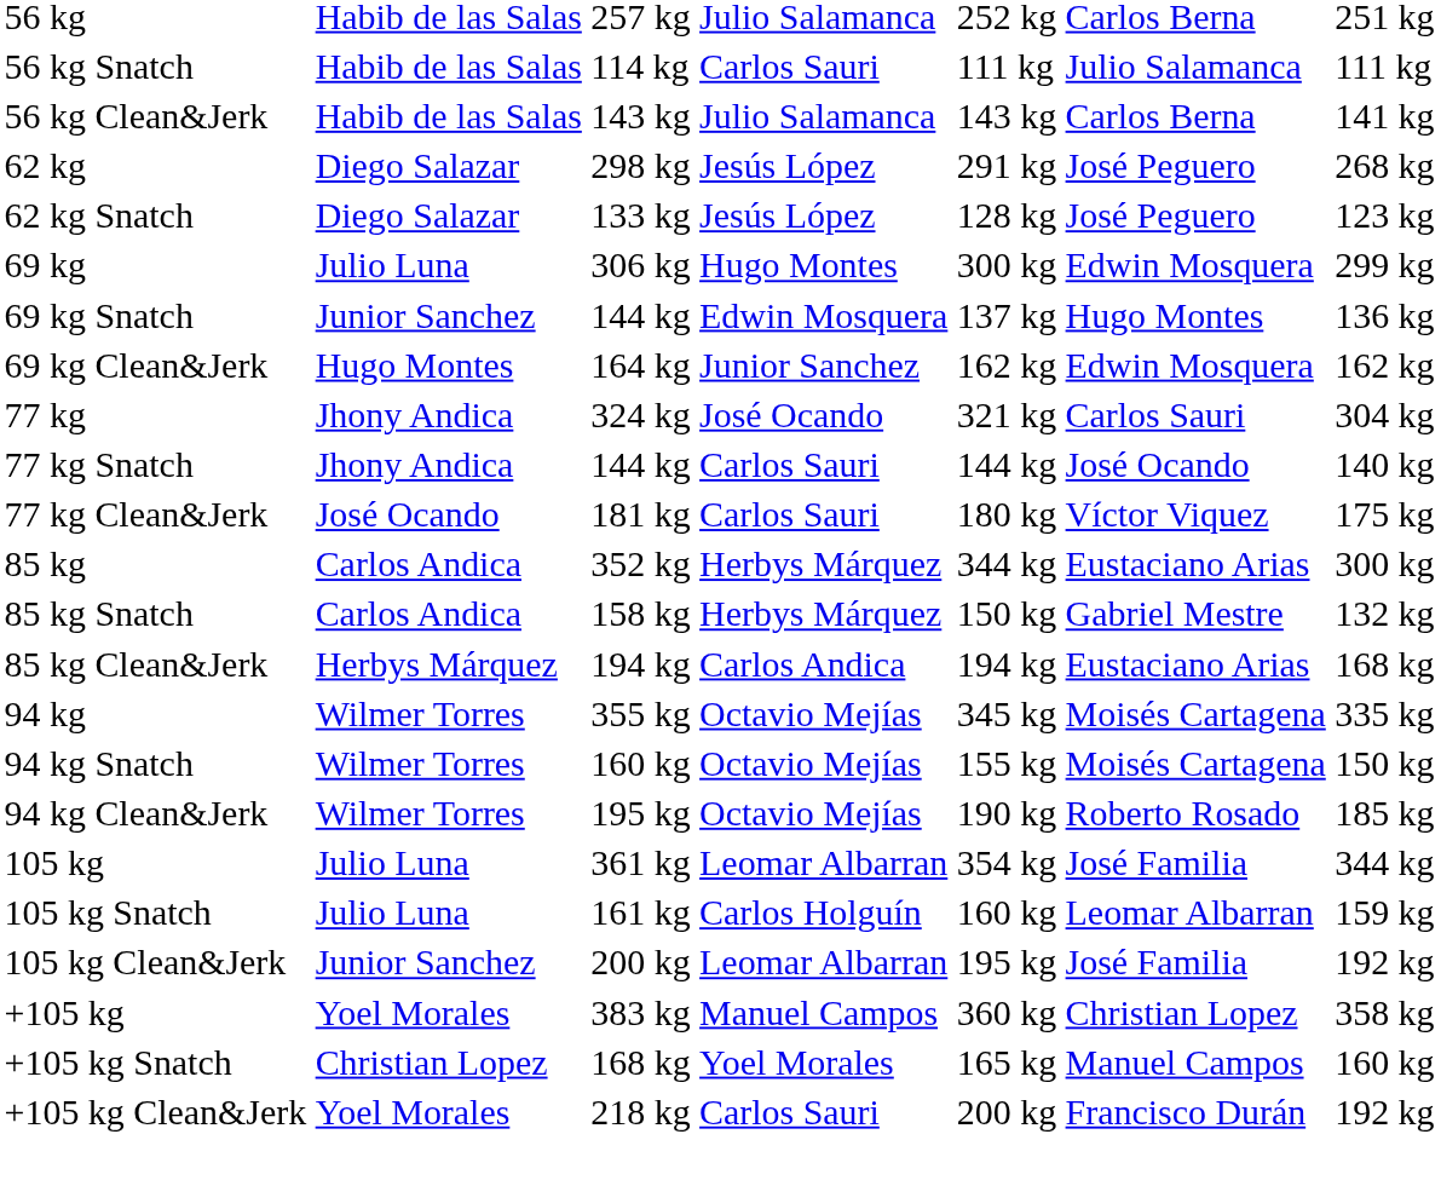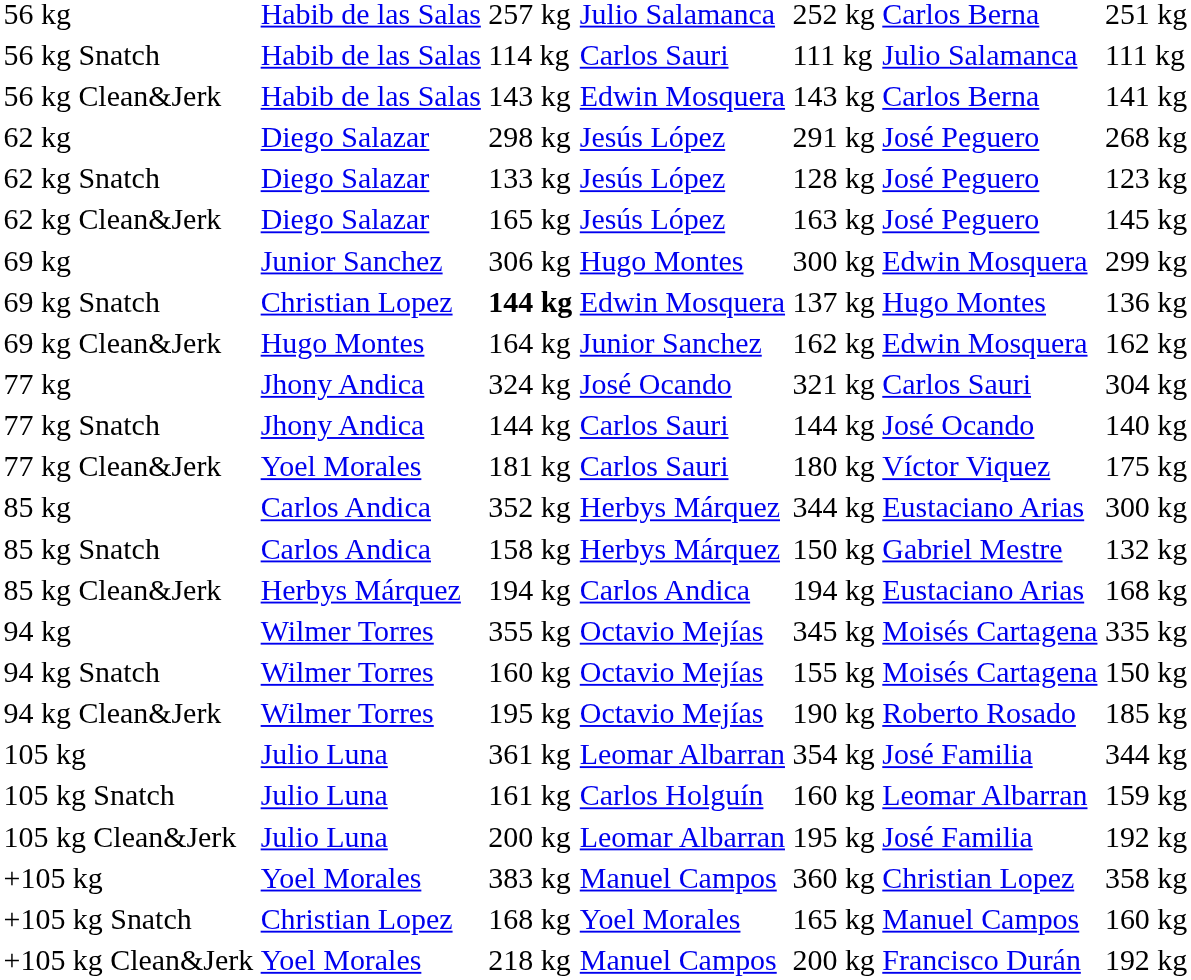56 kg Clean&Jerk | column 4: Julio Salamanca -> Edwin Mosquera
+ row: 62 kg Clean&Jerk | Diego Salazar | 165 kg | Jesús López | 163 kg | José Peguero | 145 kg
69 kg | column 2: Julio Luna -> Junior Sanchez
69 kg Snatch | column 2: Junior Sanchez -> Christian Lopez
69 kg Snatch | column 3: normal -> bold
77 kg Clean&Jerk | column 2: José Ocando -> Yoel Morales
105 kg Clean&Jerk | column 2: Junior Sanchez -> Julio Luna
+105 kg Clean&Jerk | column 4: Carlos Sauri -> Manuel Campos
